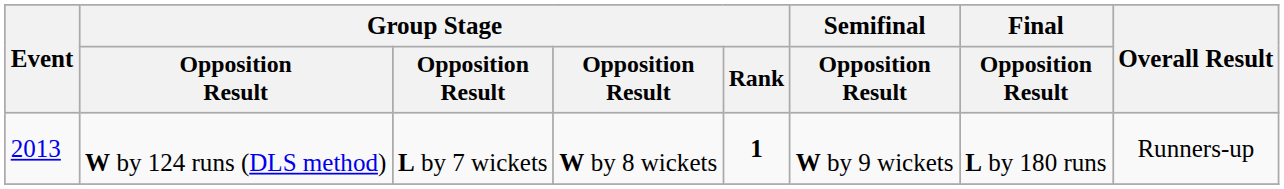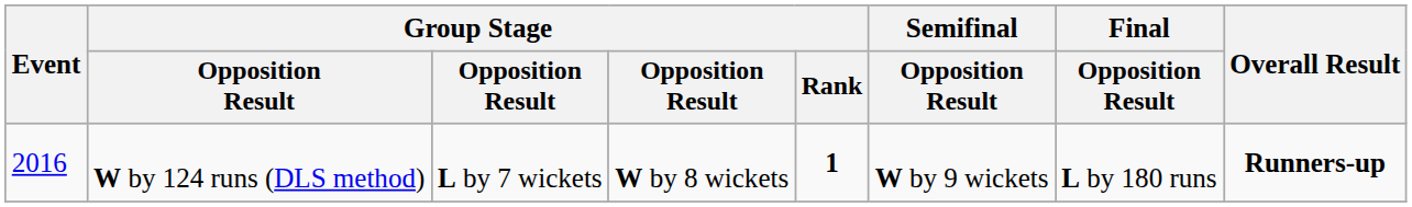W by 124 runs (DLS method) | Event: 2013 -> 2016
W by 124 runs (DLS method) | Overall Result: normal -> bold
